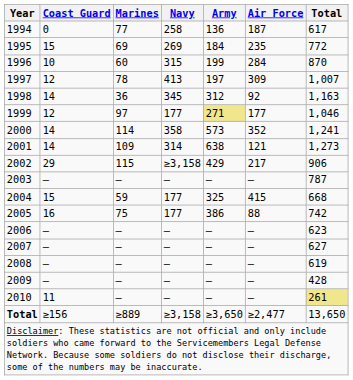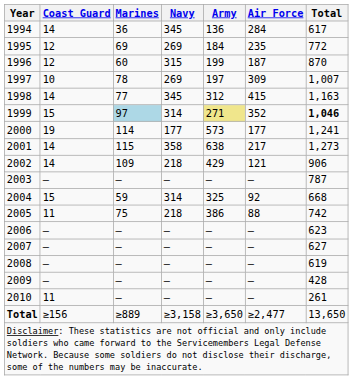1994 | Coast Guard: 0 -> 14
1994 | Marines: 77 -> 36
1994 | Navy: 258 -> 345
1994 | Air Force: 187 -> 284
1995 | Coast Guard: 15 -> 12
1996 | Coast Guard: 10 -> 12
1996 | Air Force: 284 -> 187
1997 | Coast Guard: 12 -> 10
1997 | Navy: 413 -> 269
1998 | Marines: 36 -> 77
1998 | Air Force: 92 -> 415
1999 | Coast Guard: 12 -> 15
1999 | Marines: no background -> lightblue background
1999 | Navy: 177 -> 314
1999 | Air Force: 177 -> 352
1999 | Total: normal -> bold
2000 | Coast Guard: 14 -> 19
2000 | Navy: 358 -> 177
2000 | Air Force: 352 -> 177
2001 | Marines: 109 -> 115
2001 | Navy: 314 -> 358
2001 | Air Force: 121 -> 217
2002 | Coast Guard: 29 -> 14
2002 | Marines: 115 -> 109
2002 | Navy: ≥3,158 -> 218
2002 | Air Force: 217 -> 121
2004 | Navy: 177 -> 314
2004 | Air Force: 415 -> 92
2005 | Coast Guard: 16 -> 11
2005 | Navy: 177 -> 218
2010 | Total: khaki background -> no background
